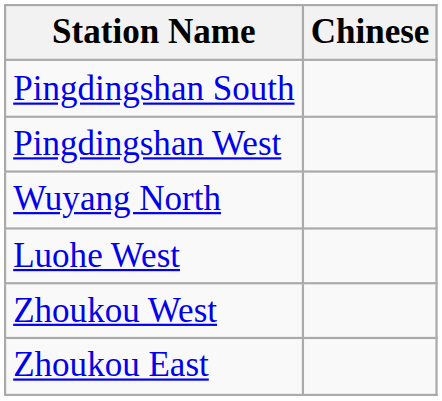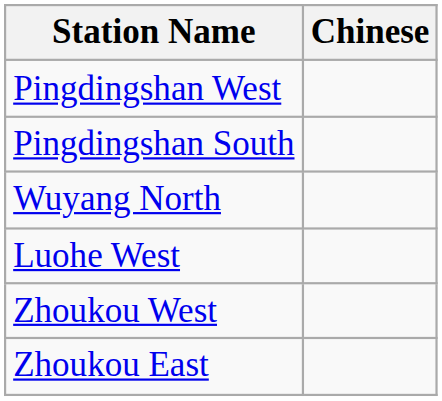rows swapped: Pingdingshan West <-> Pingdingshan South
